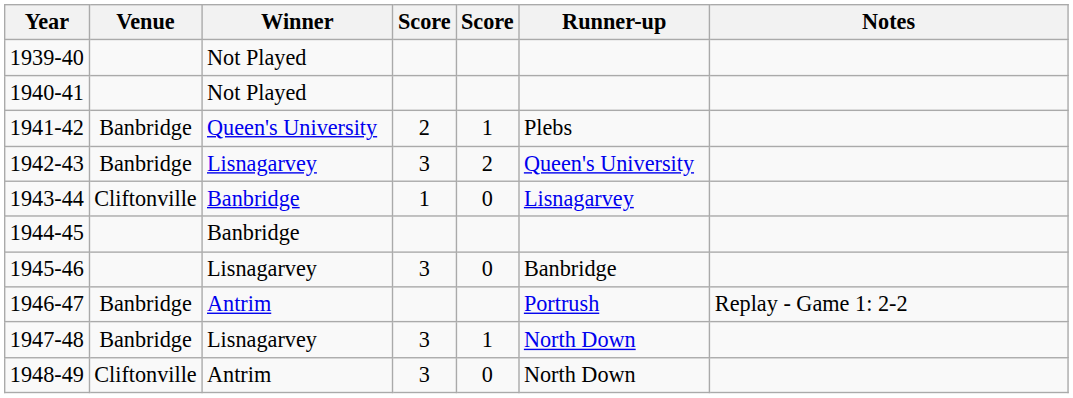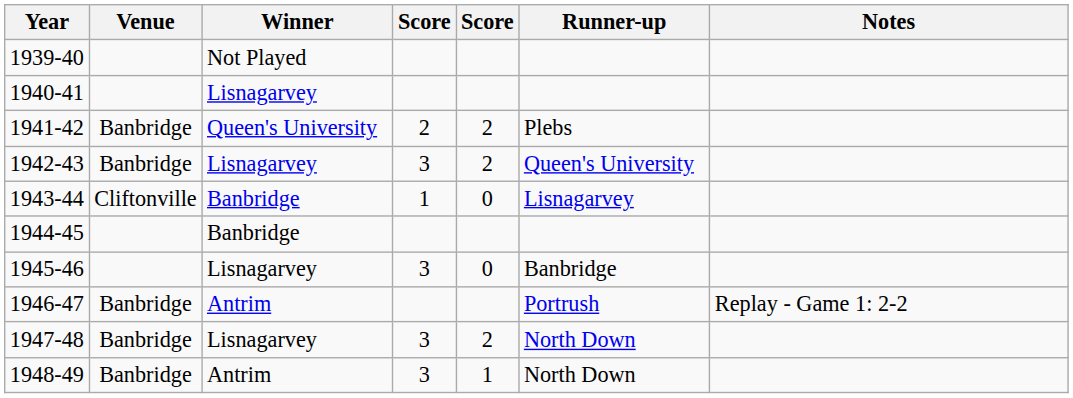1940-41 | Winner: Not Played -> Lisnagarvey
1941-42 | column 5: 1 -> 2
1947-48 | column 5: 1 -> 2
1948-49 | Venue: Cliftonville -> Banbridge
1948-49 | column 5: 0 -> 1
